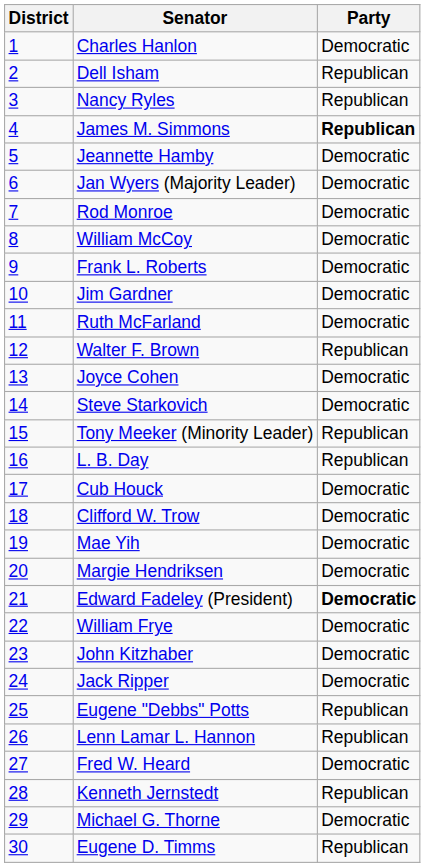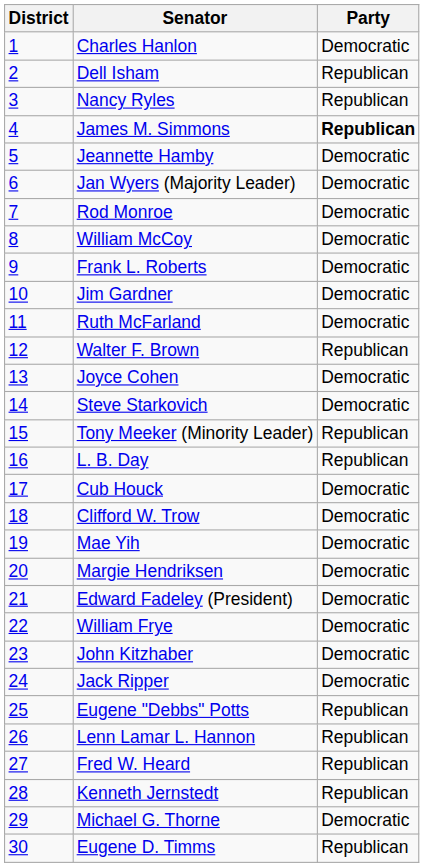Edward Fadeley (President) | Party: bold -> normal
Fred W. Heard | Party: Democratic -> Republican
